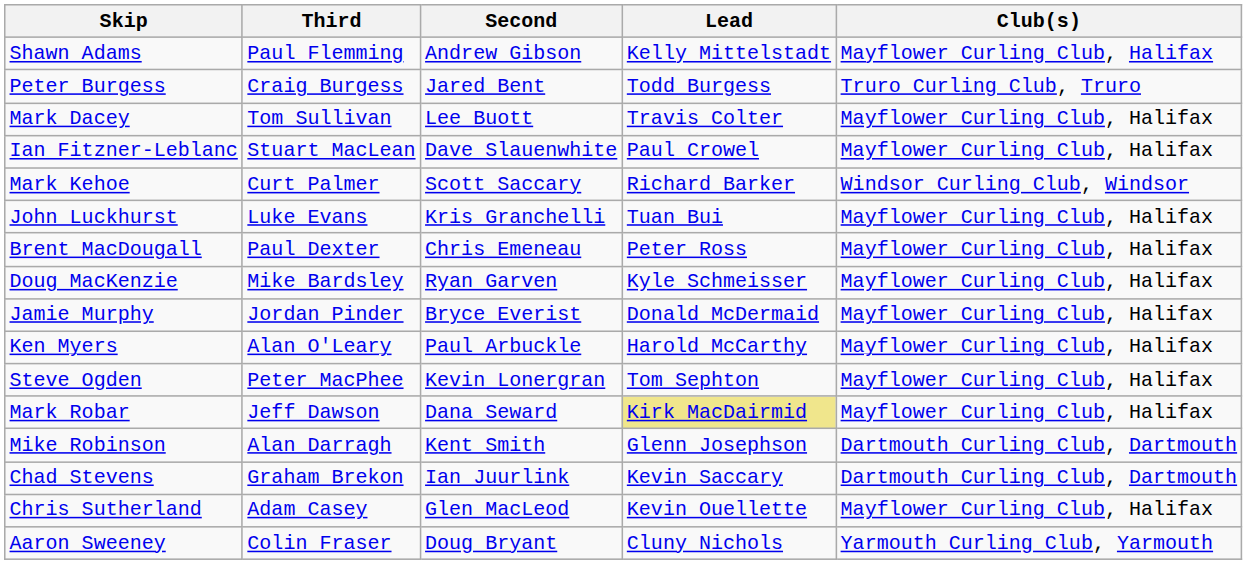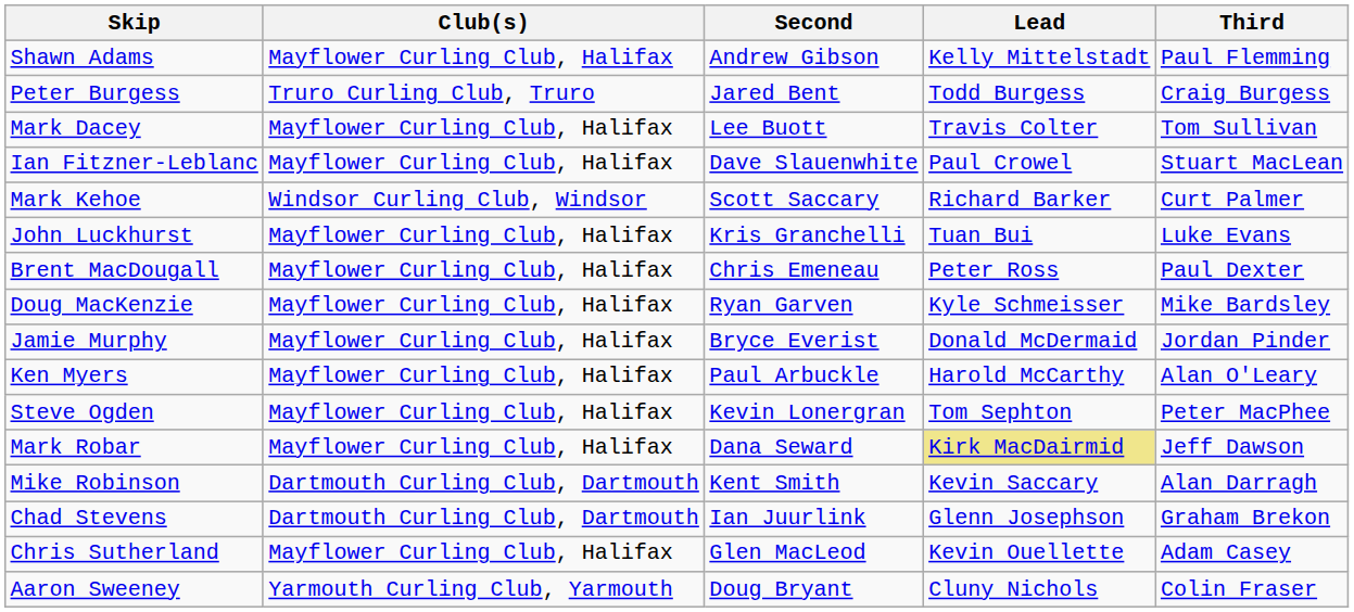columns swapped: Third <-> Club(s)
Mike Robinson | Lead: Glenn Josephson -> Kevin Saccary
Chad Stevens | Lead: Kevin Saccary -> Glenn Josephson
